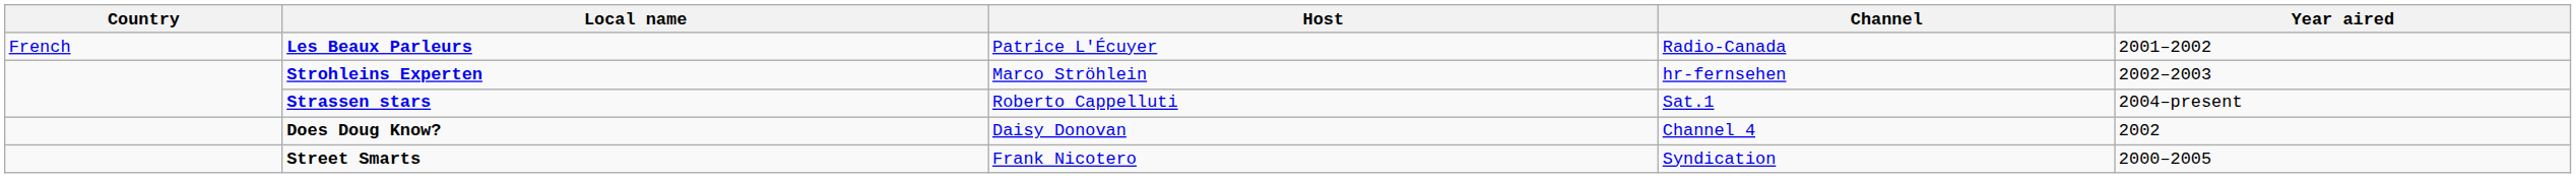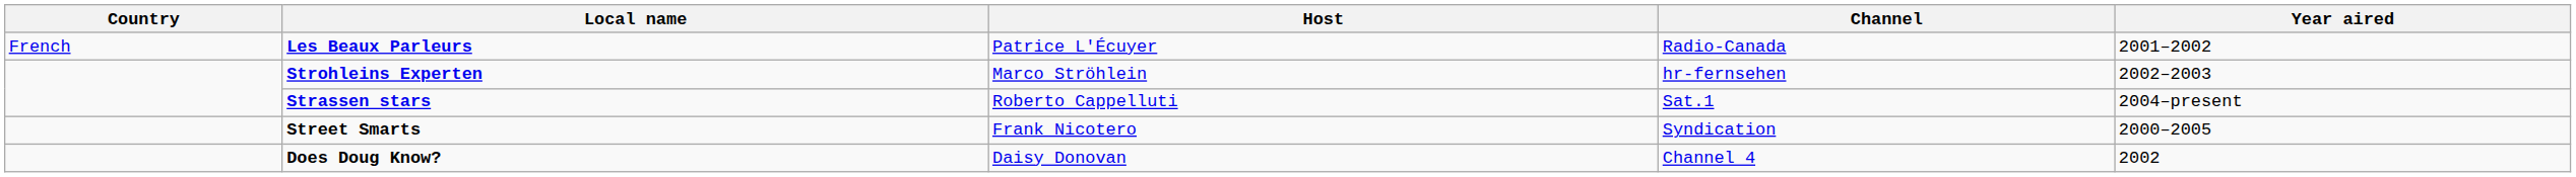rows swapped: Does Doug Know? <-> Street Smarts
